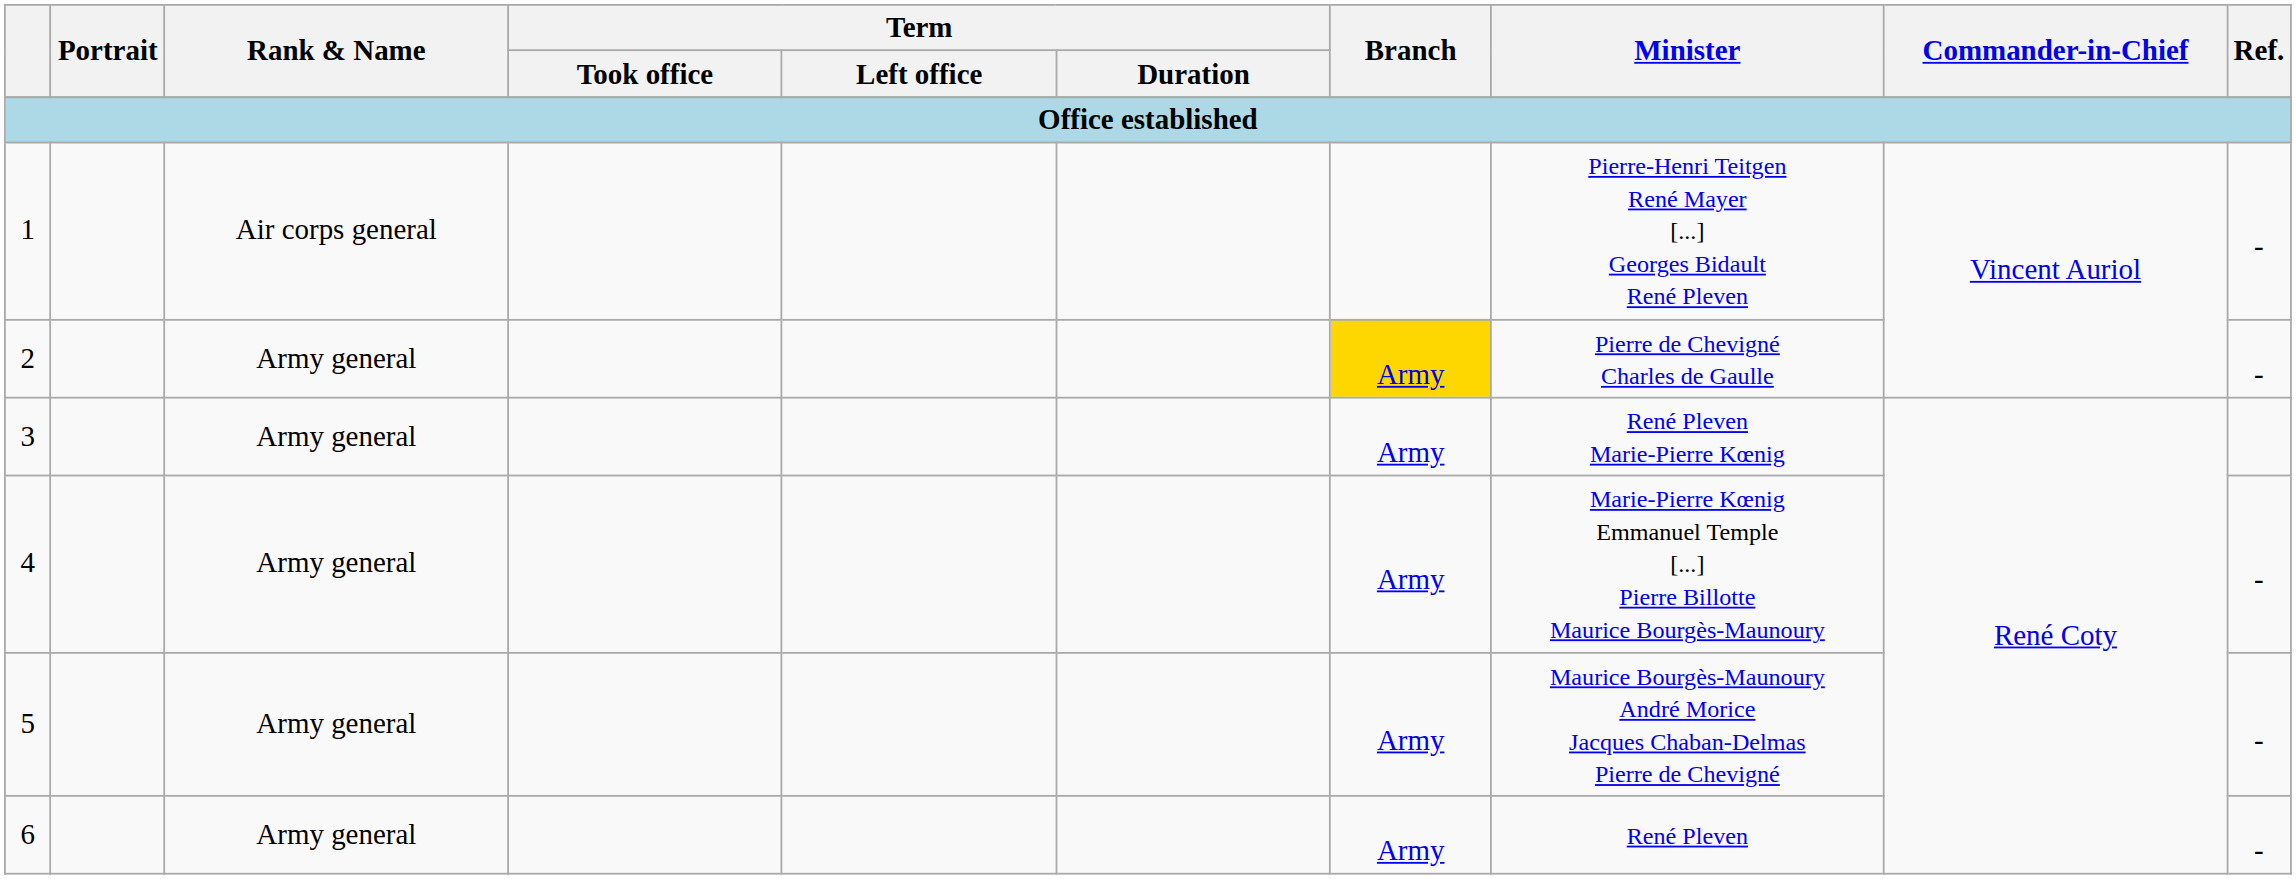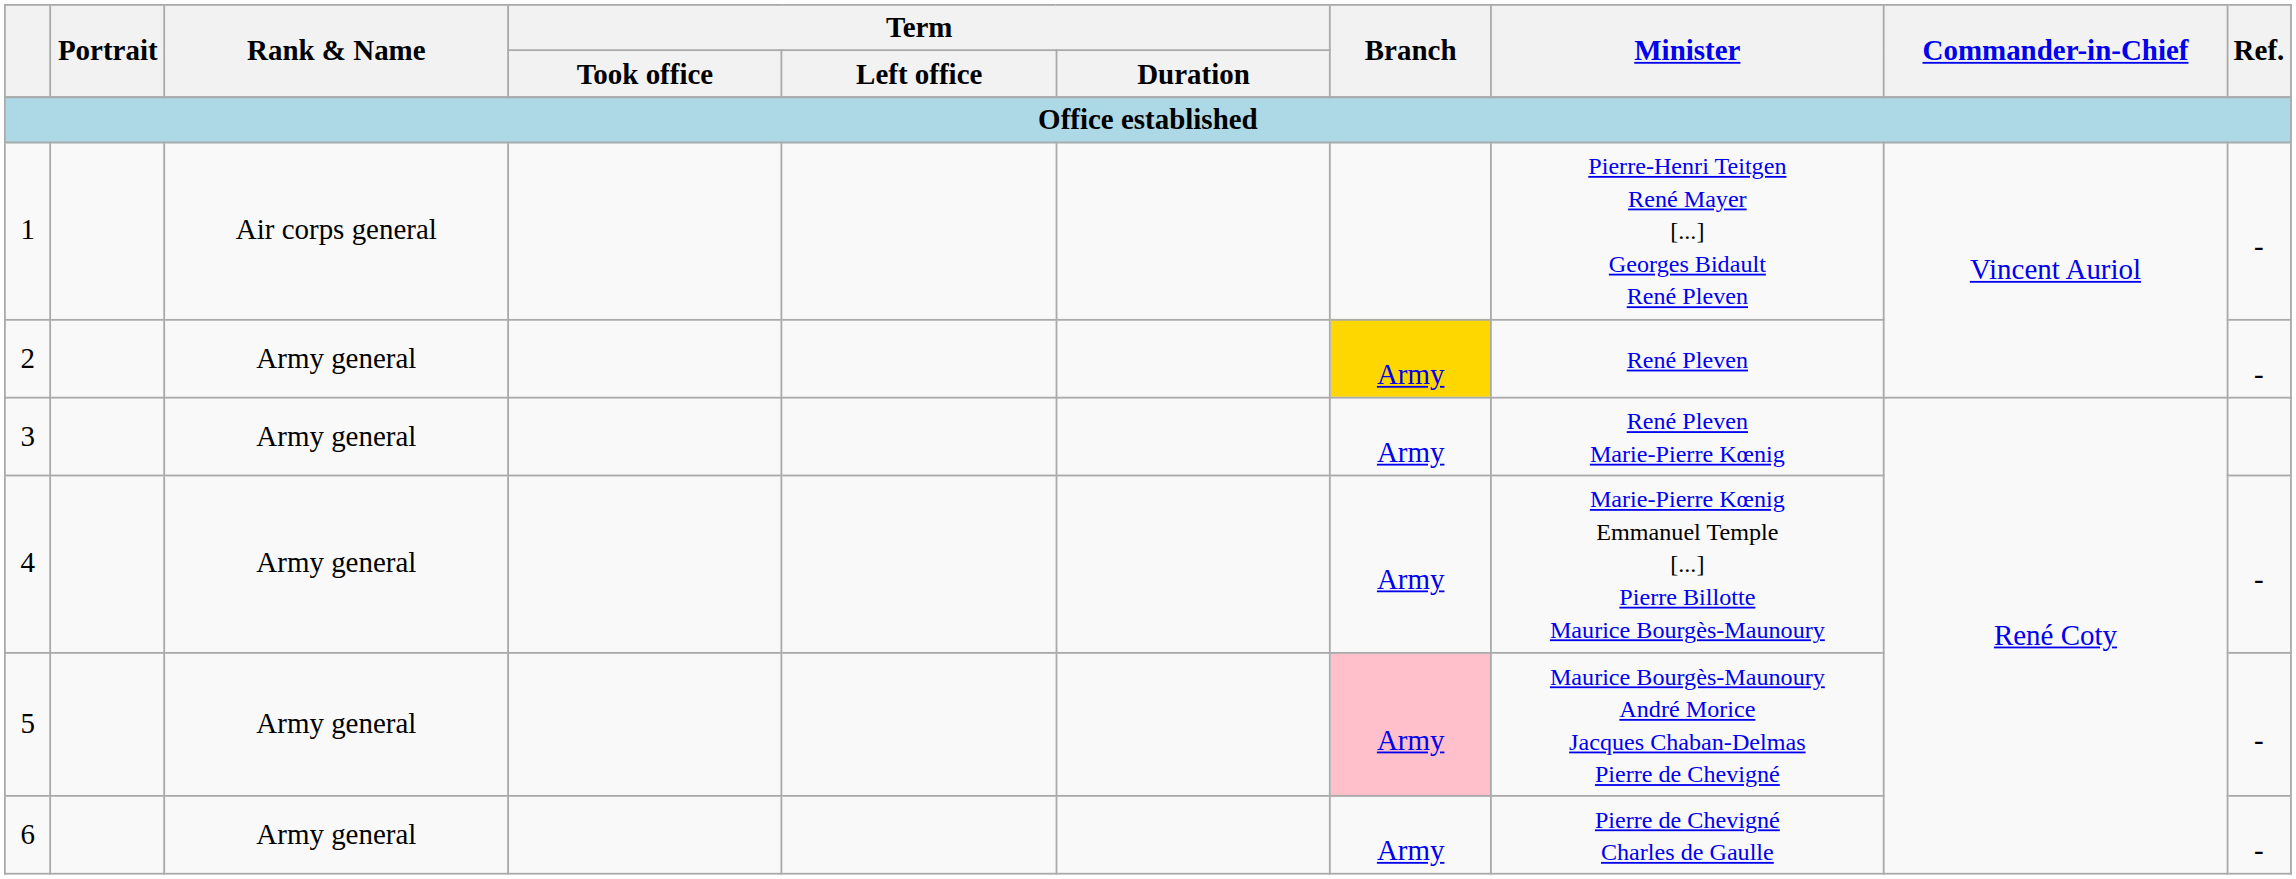2 | Minister: Pierre de Chevigné Charles de Gaulle -> René Pleven
5 | Branch: no background -> pink background
6 | Minister: René Pleven -> Pierre de Chevigné Charles de Gaulle
